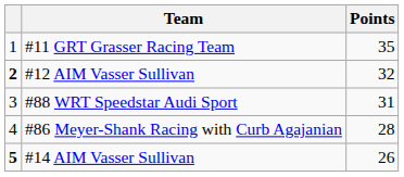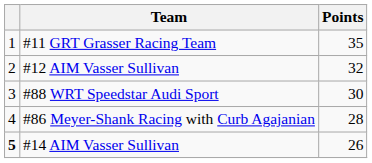#12 AIM Vasser Sullivan | column 1: bold -> normal
#88 WRT Speedstar Audi Sport | Points: 31 -> 30
